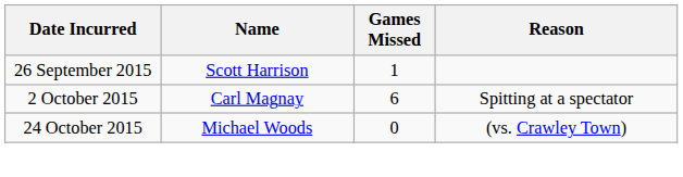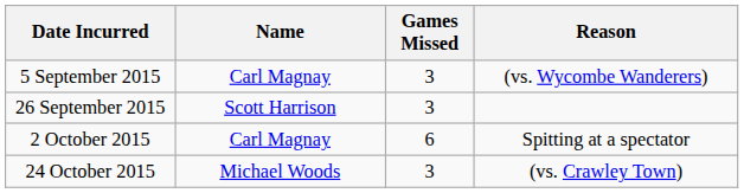+ row: 5 September 2015 | Carl Magnay | 3 | (vs. Wycombe Wanderers)
26 September 2015 | Games Missed: 1 -> 3
24 October 2015 | Games Missed: 0 -> 3
